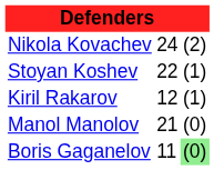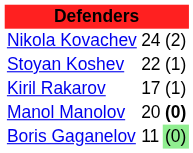Kiril Rakarov | column 2: 12 -> 17
Manol Manolov | column 2: 21 -> 20
Manol Manolov | column 3: normal -> bold
